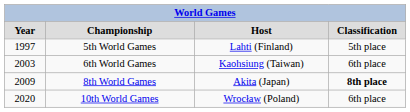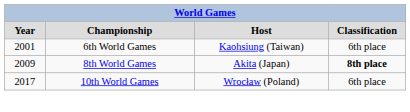- row: 1997 | 5th World Games | Lahti (Finland) | 5th place
6th World Games | column 1: 2003 -> 2001
10th World Games | column 1: 2020 -> 2017
